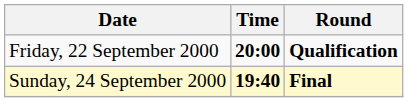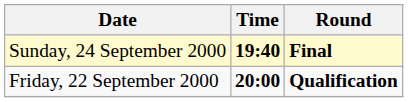rows swapped: Friday, 22 September 2000 <-> Sunday, 24 September 2000
